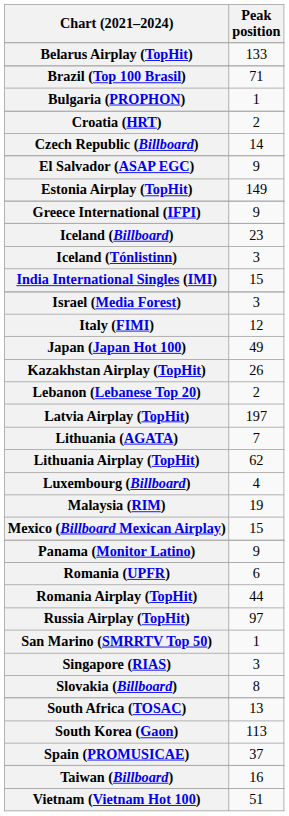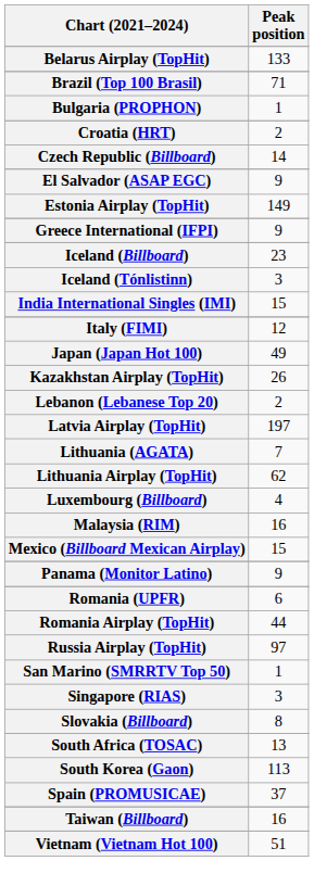- row: Israel (Media Forest) | 3
Malaysia (RIM) | Peak position: 19 -> 16
